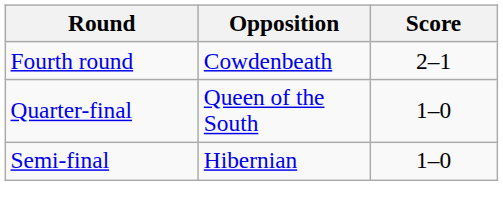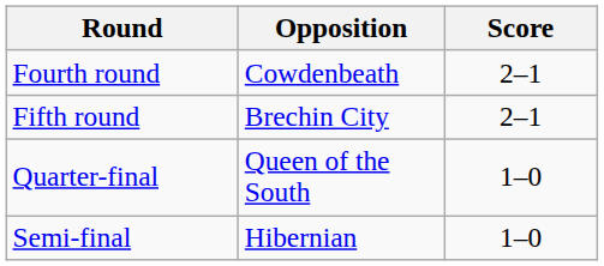+ row: Fifth round | Brechin City | 2–1
